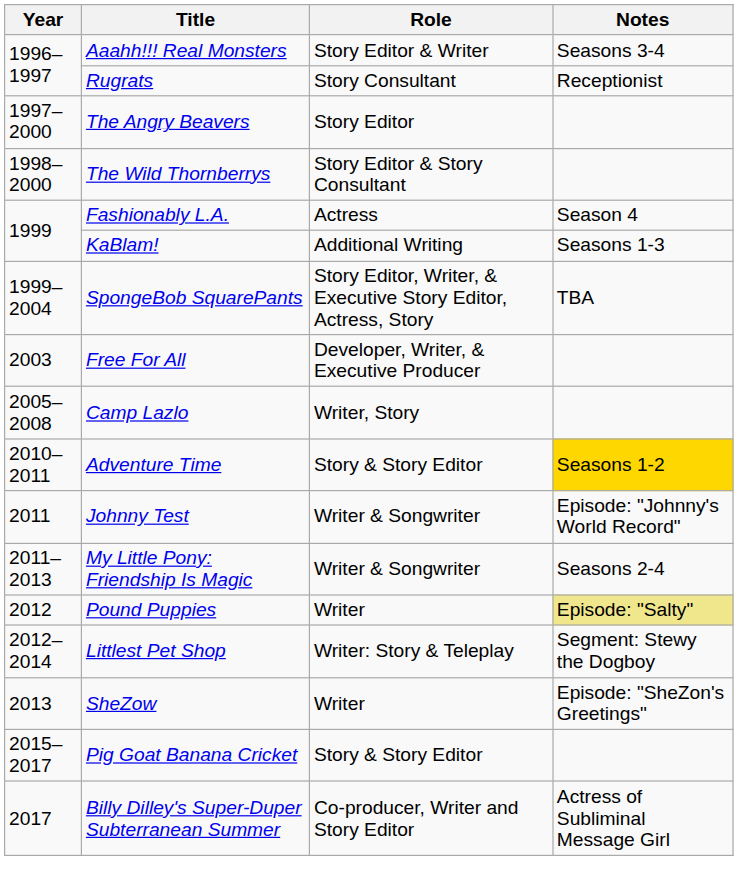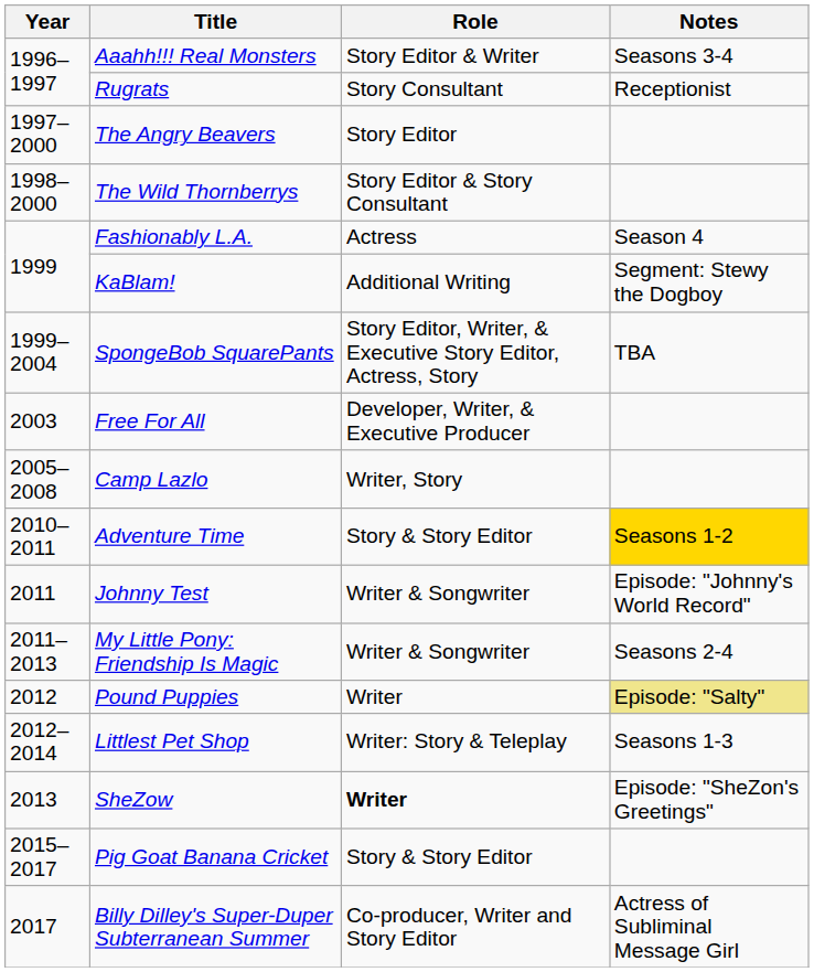KaBlam! | Notes: Seasons 1-3 -> Segment: Stewy the Dogboy
Littlest Pet Shop | Notes: Segment: Stewy the Dogboy -> Seasons 1-3
SheZow | Role: normal -> bold
